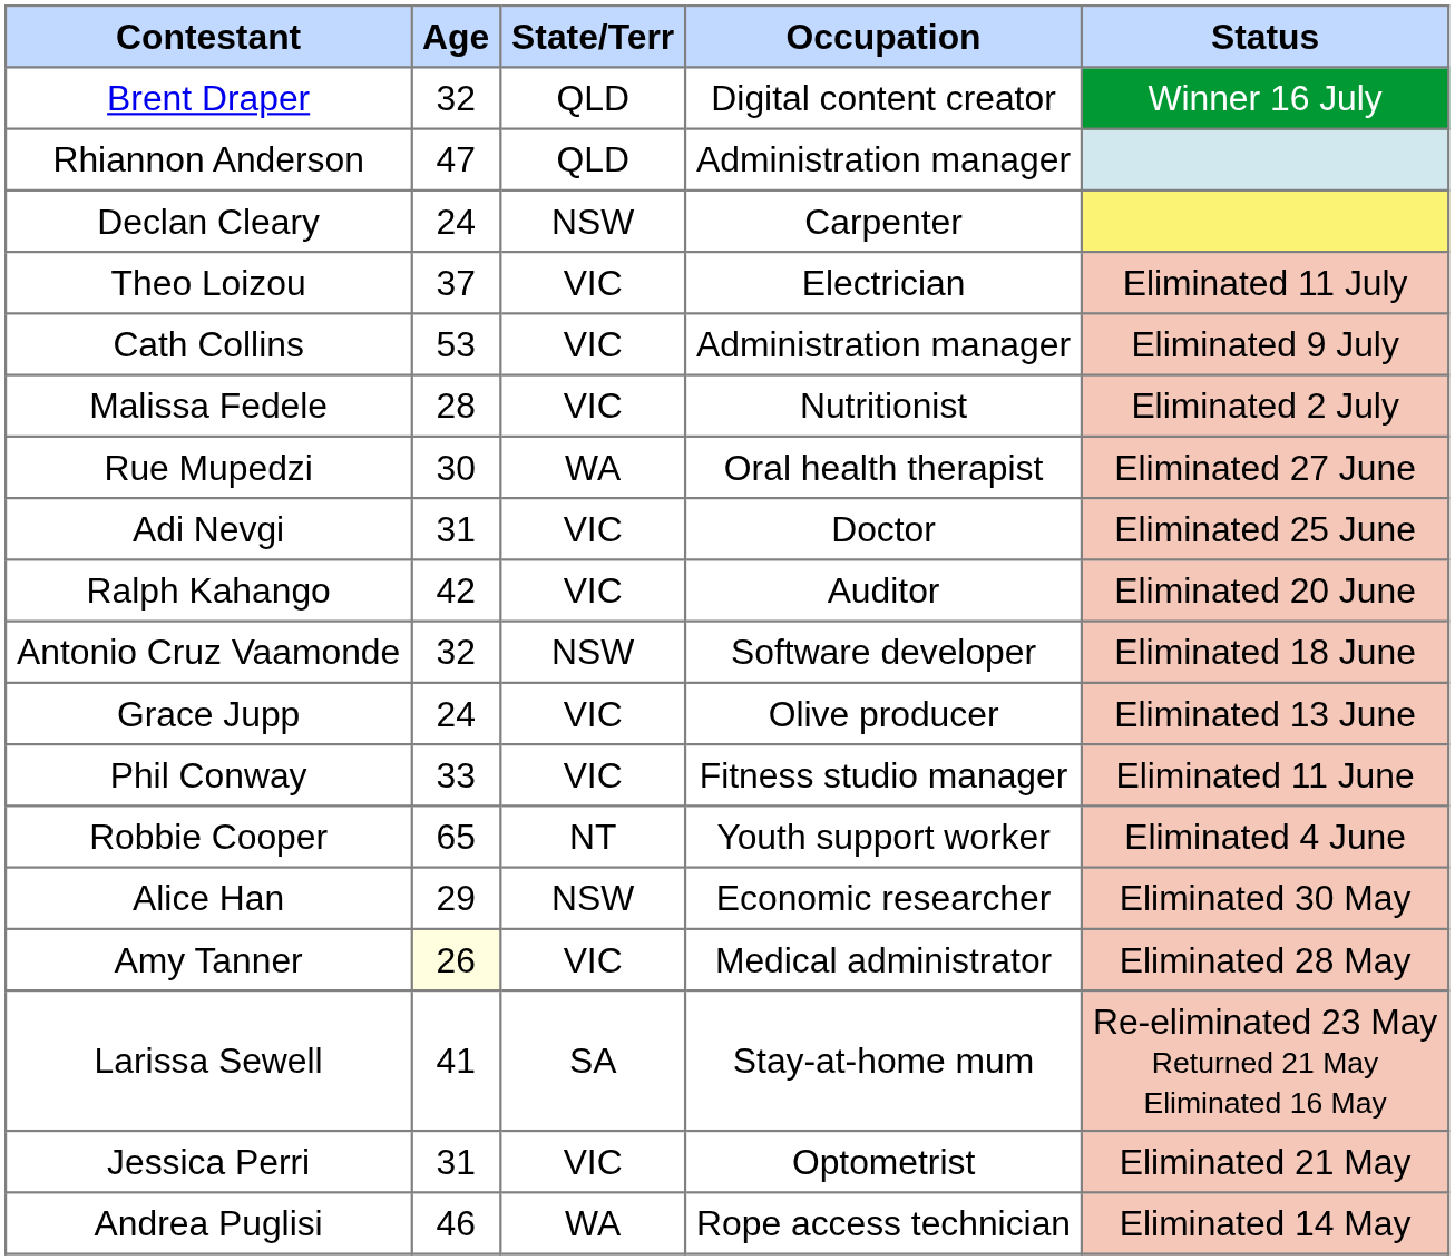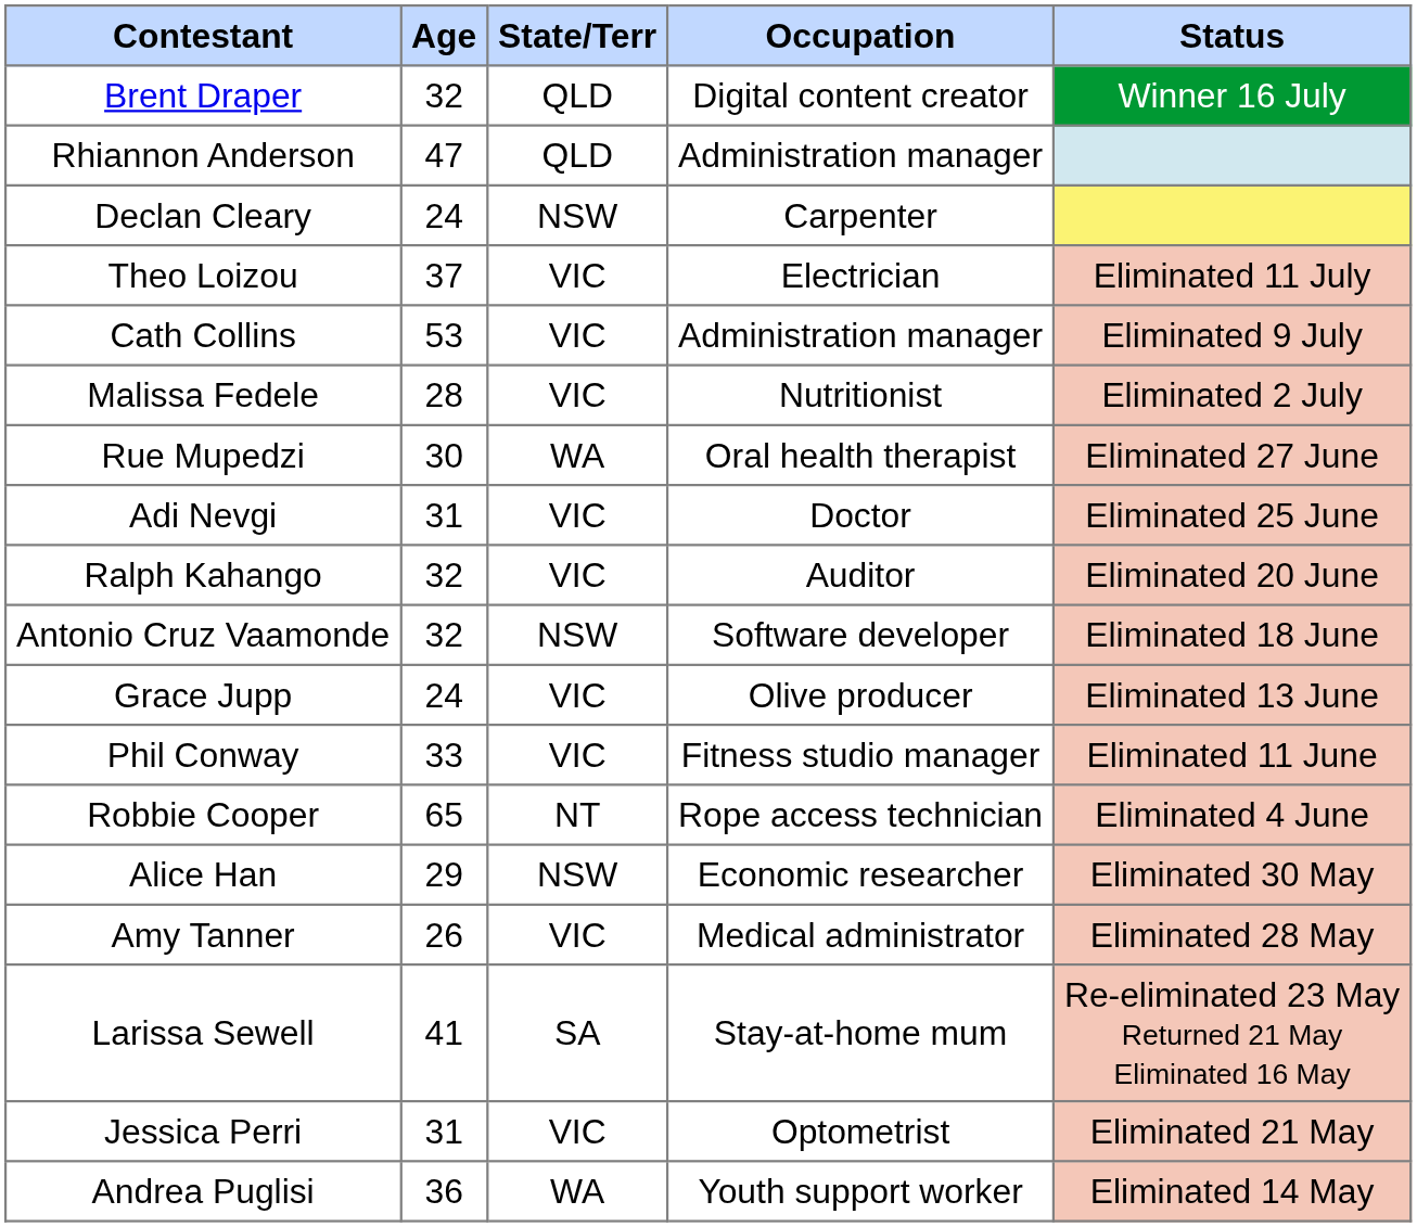Ralph Kahango | Age: 42 -> 32
Robbie Cooper | Occupation: Youth support worker -> Rope access technician
Amy Tanner | Age: lightyellow background -> no background
Andrea Puglisi | Age: 46 -> 36
Andrea Puglisi | Occupation: Rope access technician -> Youth support worker
